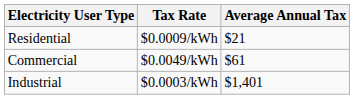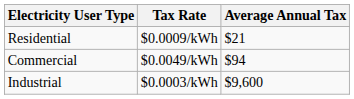Commercial | Average Annual Tax: $61 -> $94
Industrial | Average Annual Tax: $1,401 -> $9,600
